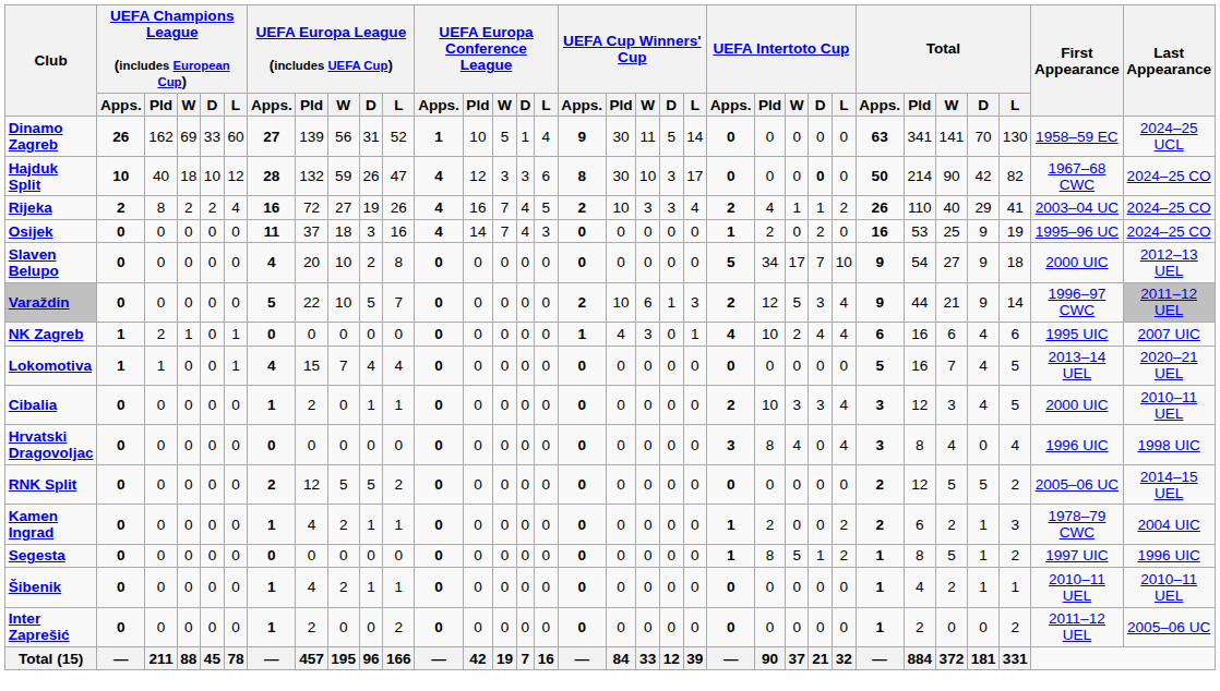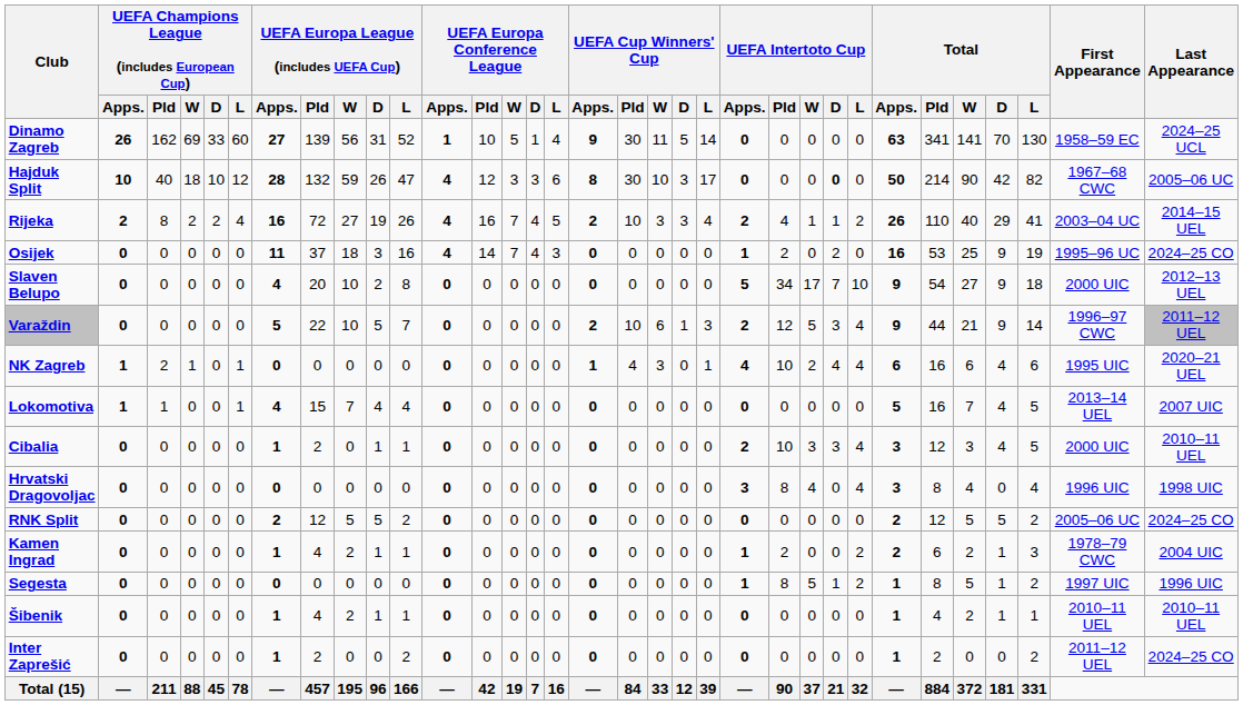Hajduk Split | column 33: 2024–25 CO -> 2005–06 UC
Rijeka | column 33: 2024–25 CO -> 2014–15 UEL
NK Zagreb | column 33: 2007 UIC -> 2020–21 UEL
Lokomotiva | column 33: 2020–21 UEL -> 2007 UIC
RNK Split | column 33: 2014–15 UEL -> 2024–25 CO
Inter Zaprešić | column 33: 2005–06 UC -> 2024–25 CO
